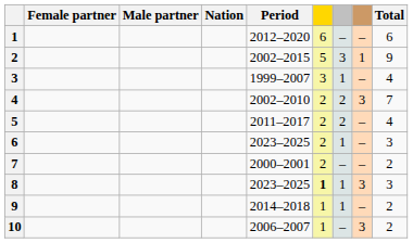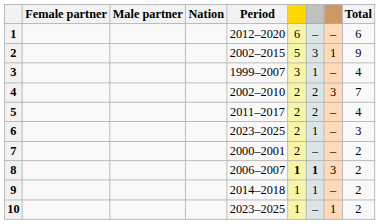8 | Period: 2023–2025 -> 2006–2007
8 | column 7: normal -> bold
8 | Total: 3 -> 2
10 | Period: 2006–2007 -> 2023–2025
10 | column 8: 3 -> 1
